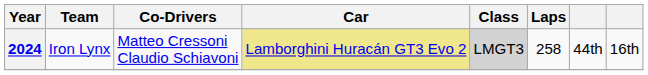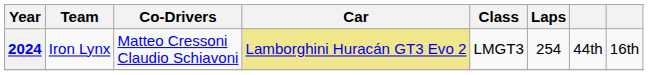2024 | Class: lightgrey background -> no background
2024 | Laps: 258 -> 254
